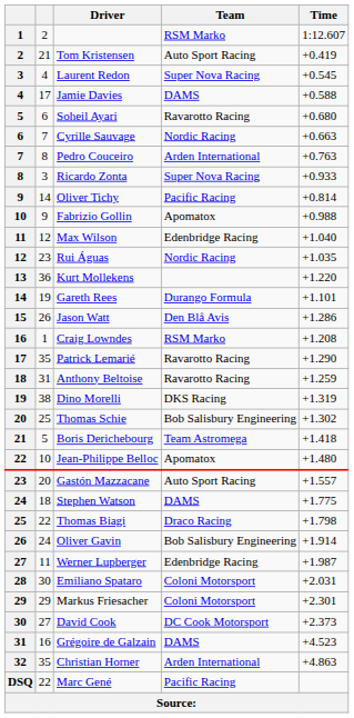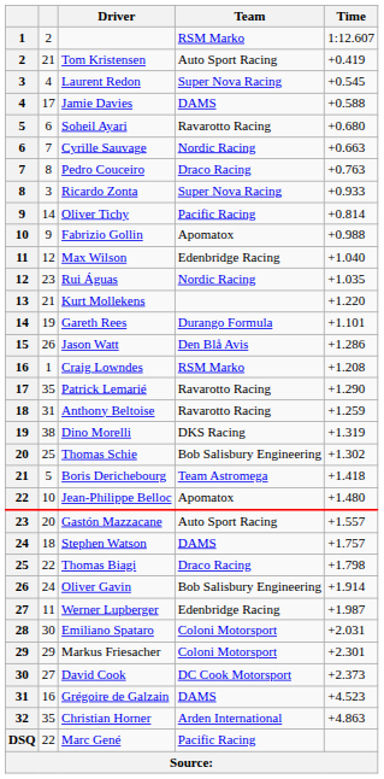Pedro Couceiro | Team: Arden International -> Draco Racing
Kurt Mollekens | column 2: 36 -> 21
Stephen Watson | Time: +1.775 -> +1.757
